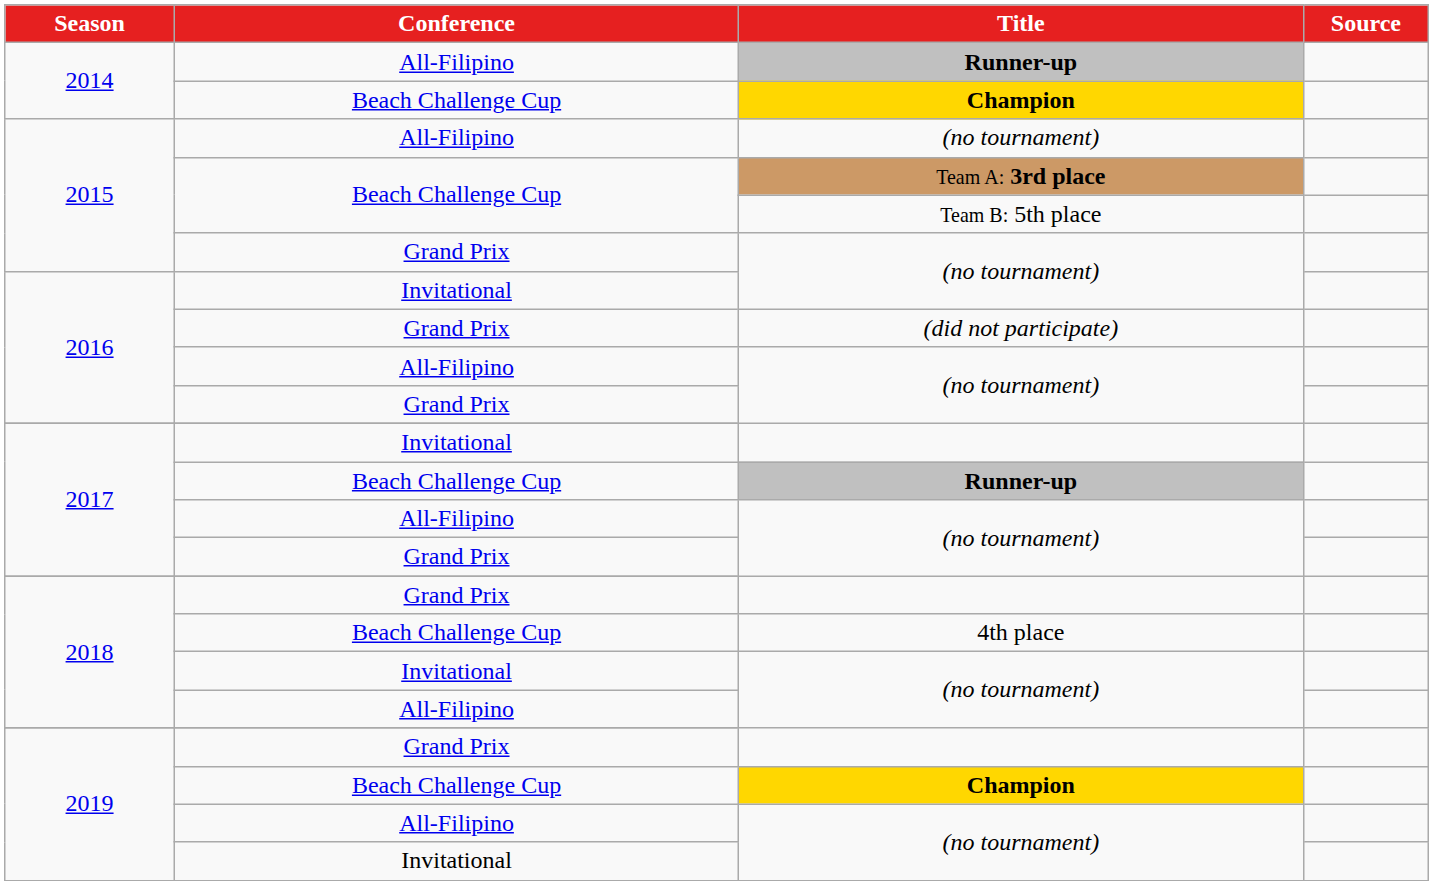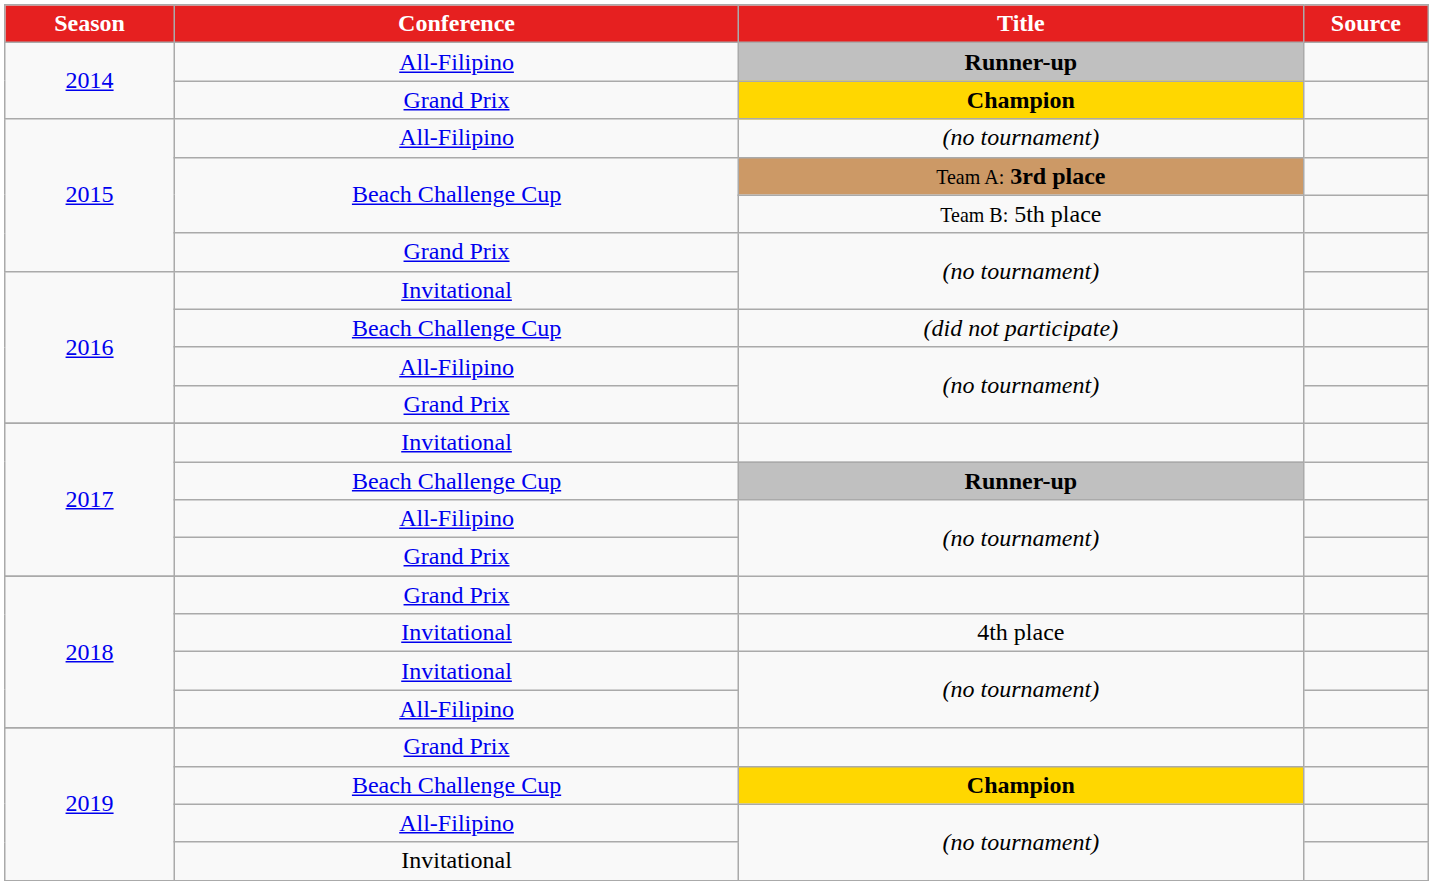2014 / Champion | Conference: Beach Challenge Cup -> Grand Prix
(did not participate) | Conference: Grand Prix -> Beach Challenge Cup
4th place | Conference: Beach Challenge Cup -> Invitational
